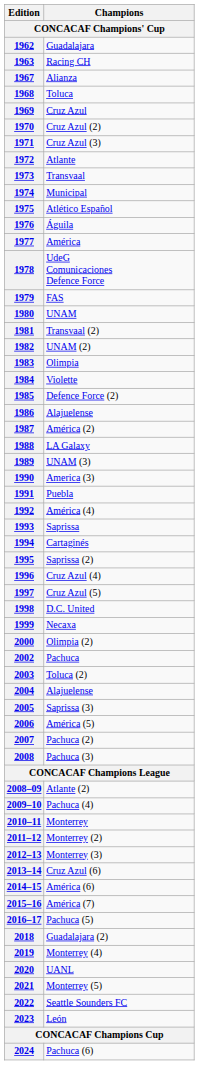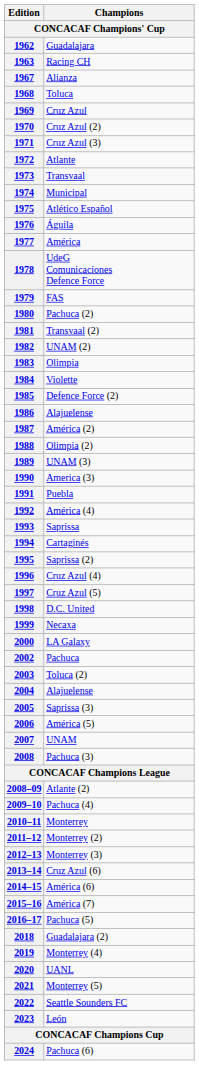1980 | Champions: UNAM -> Pachuca (2)
1988 | Champions: LA Galaxy -> Olimpia (2)
2000 | Champions: Olimpia (2) -> LA Galaxy
2007 | Champions: Pachuca (2) -> UNAM
